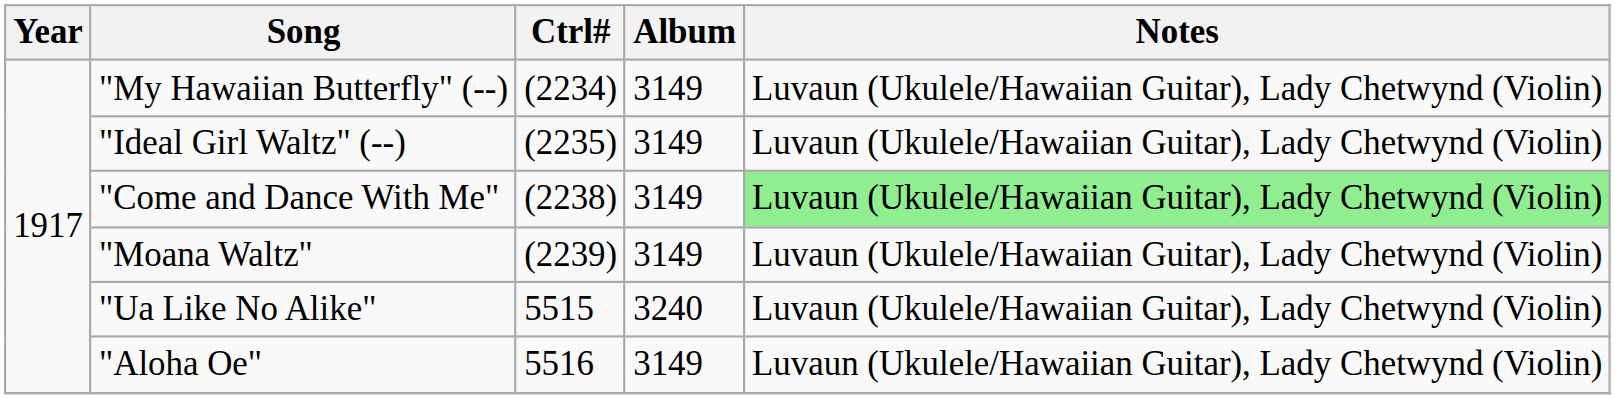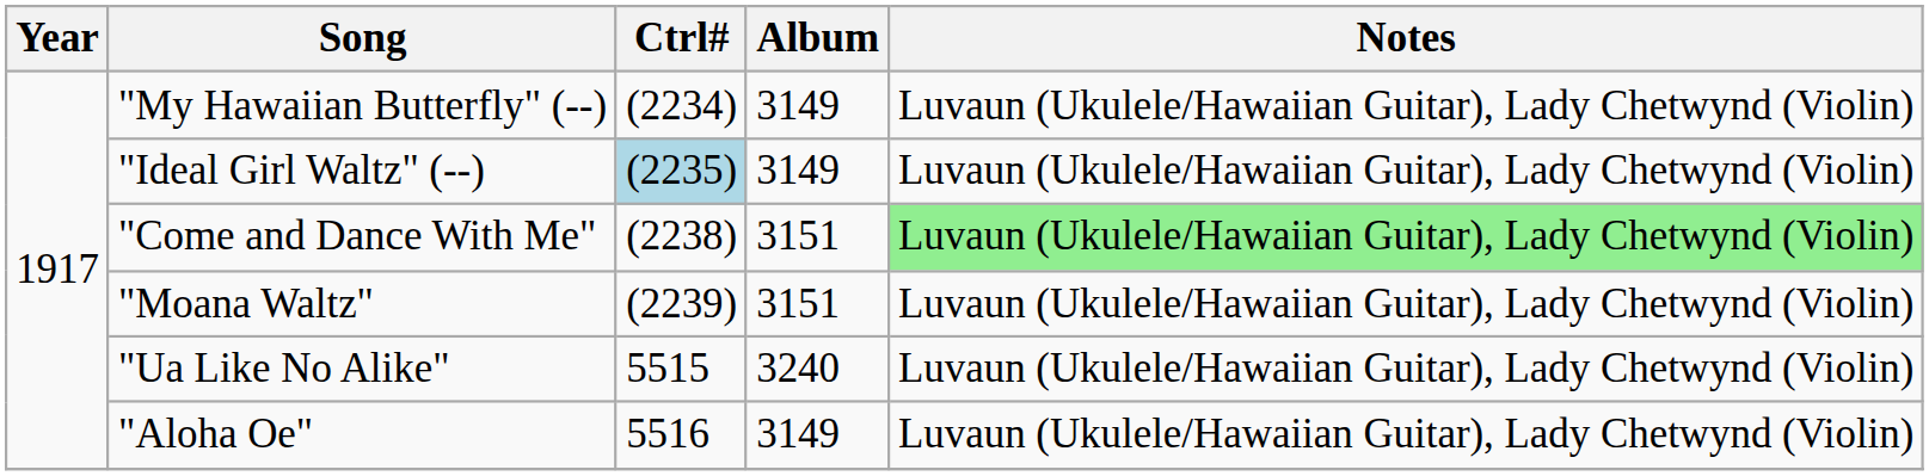"Ideal Girl Waltz" (--) | Ctrl#: no background -> lightblue background
"Come and Dance With Me" | Album: 3149 -> 3151
"Moana Waltz" | Album: 3149 -> 3151
